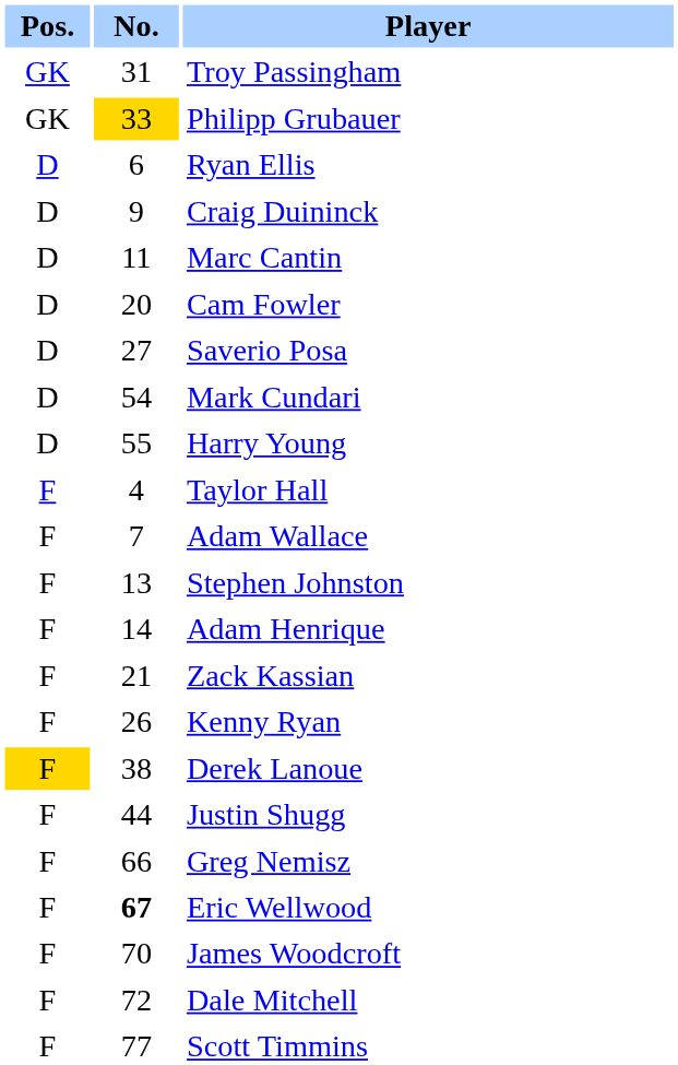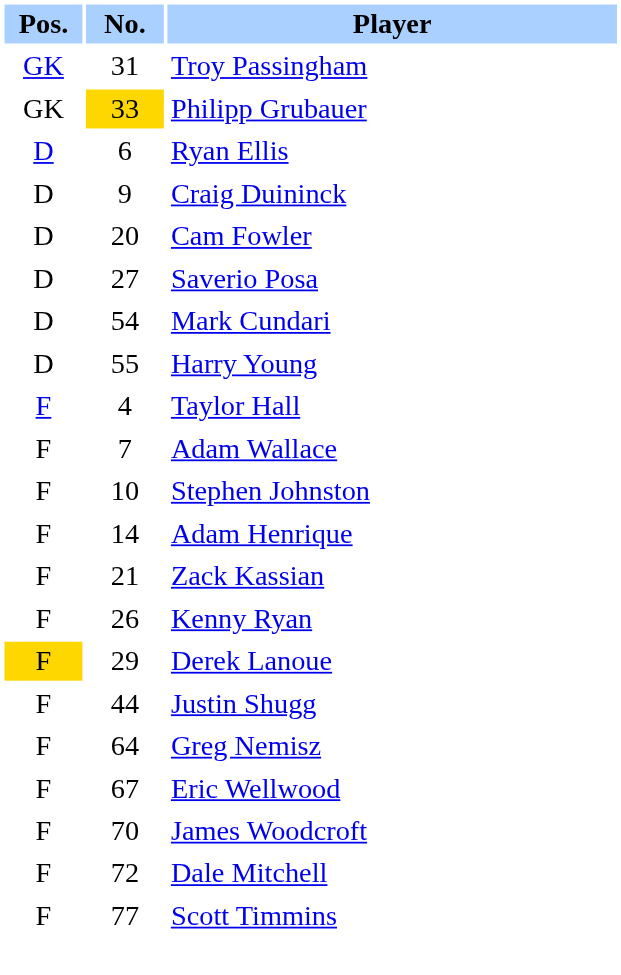- row: D | 11 | Marc Cantin
Stephen Johnston | No.: 13 -> 10
Derek Lanoue | No.: 38 -> 29
Greg Nemisz | No.: 66 -> 64
Eric Wellwood | No.: bold -> normal
